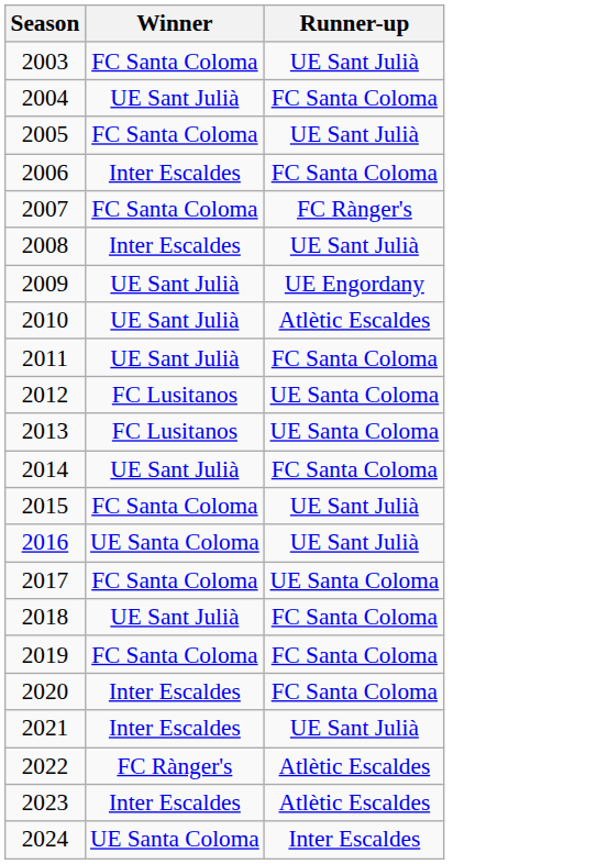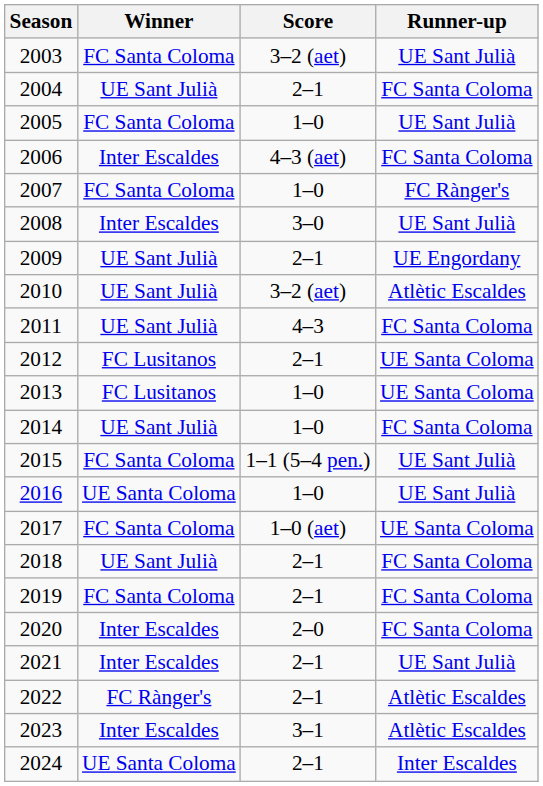+ column: Score | 3–2 (aet) | 2–1 | 1–0 | 4–3 (aet) | 1–0 | 3–0 | 2–1 | 3–2 (aet) | 4–3 | 2–1 | 1–0 | 1–0 | 1–1 (5–4 pen.) | 1–0 | 1–0 (aet) | 2–1 | 2–1 | 2–0 | 2–1 | 2–1 | 3–1 | 2–1
